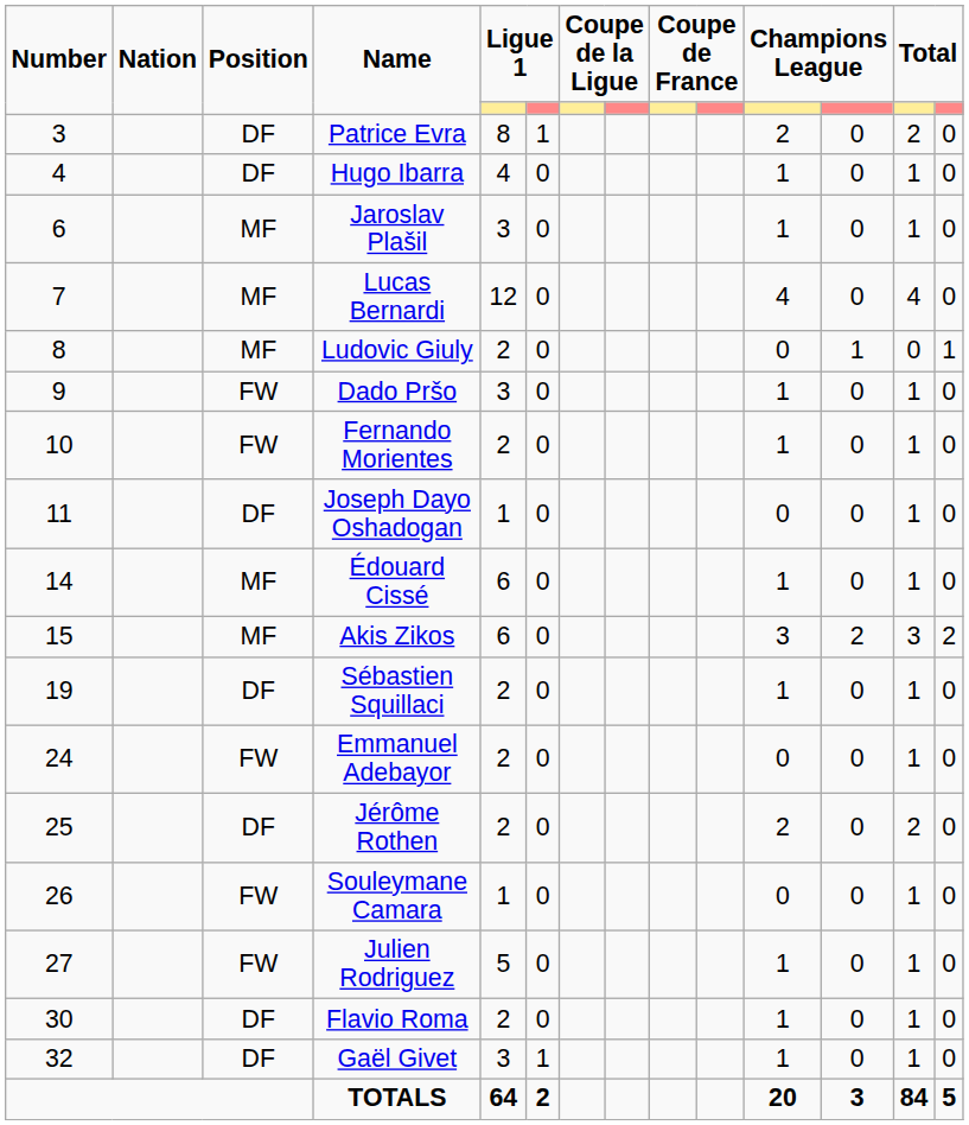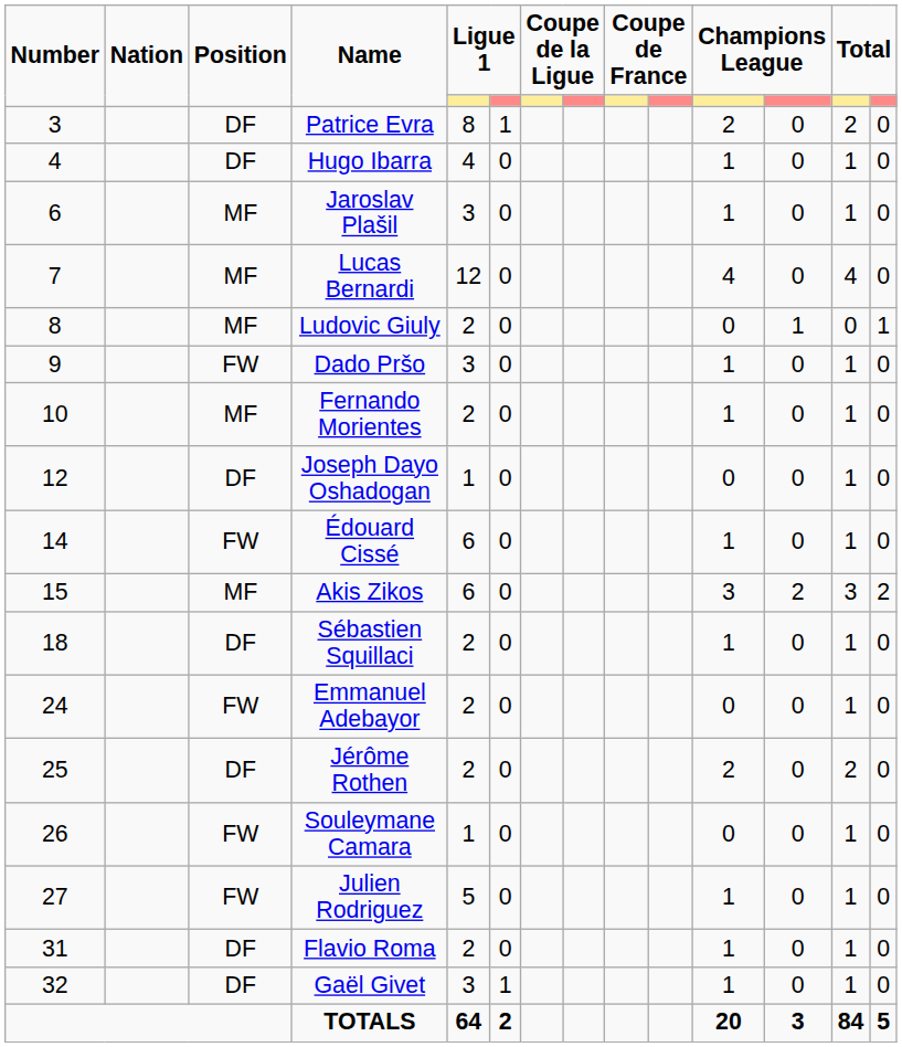Fernando Morientes | Position: FW -> MF
Joseph Dayo Oshadogan | Number: 11 -> 12
Édouard Cissé | Position: MF -> FW
Sébastien Squillaci | Number: 19 -> 18
Flavio Roma | Number: 30 -> 31
